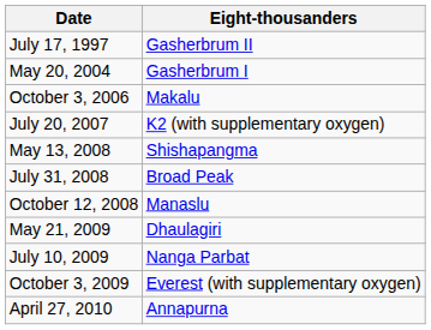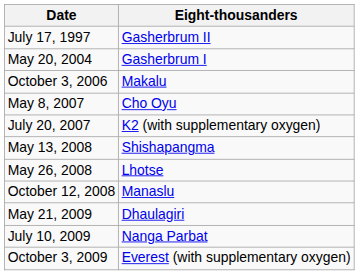+ row: May 8, 2007 | Cho Oyu
+ row: May 26, 2008 | Lhotse
- row: July 31, 2008 | Broad Peak
- row: April 27, 2010 | Annapurna
